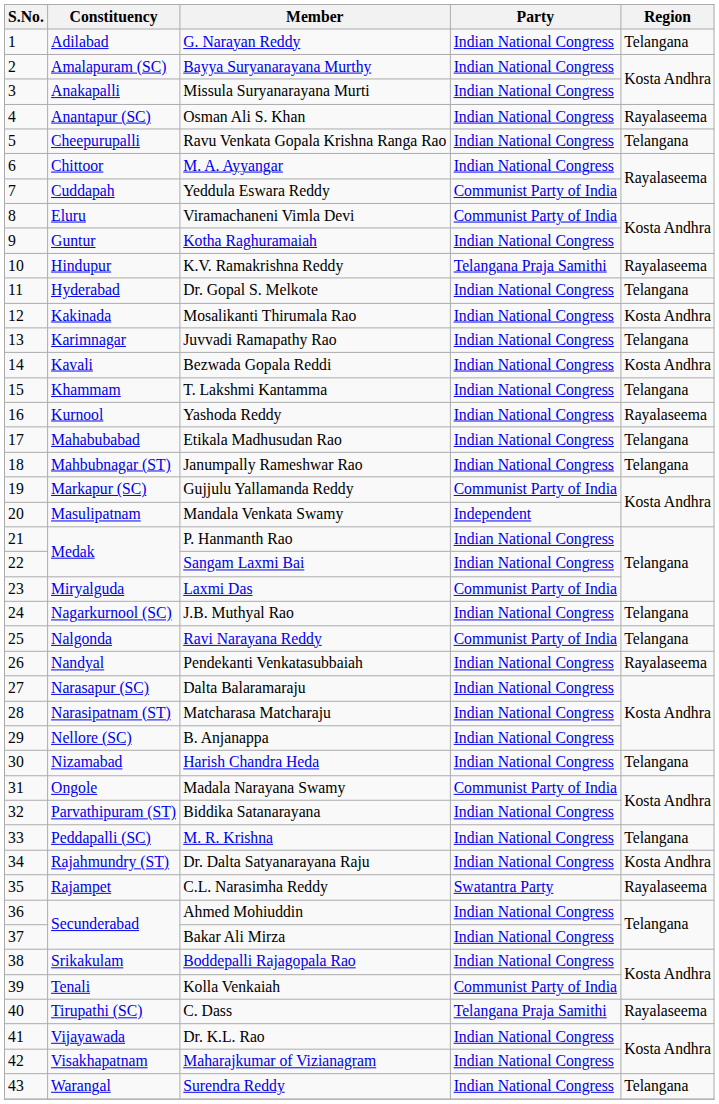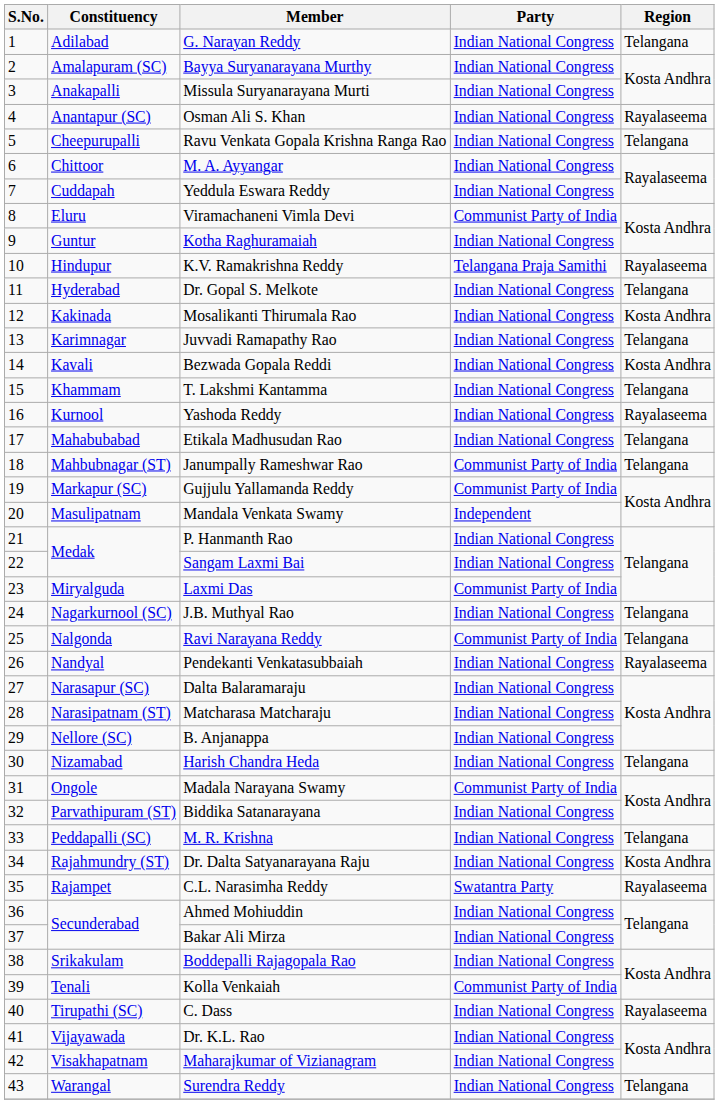Yeddula Eswara Reddy | Party: Communist Party of India -> Indian National Congress
Janumpally Rameshwar Rao | Party: Indian National Congress -> Communist Party of India
C. Dass | Party: Telangana Praja Samithi -> Indian National Congress
